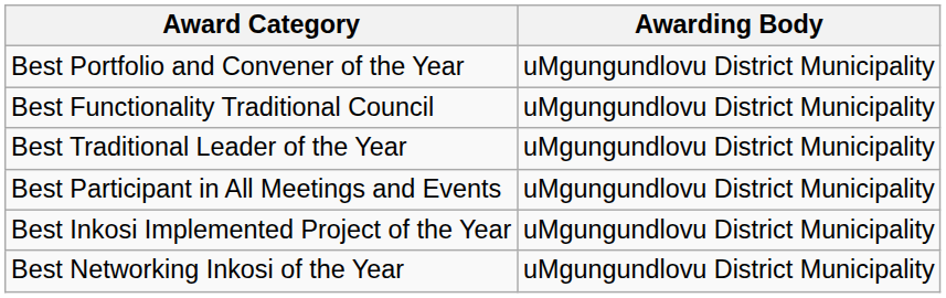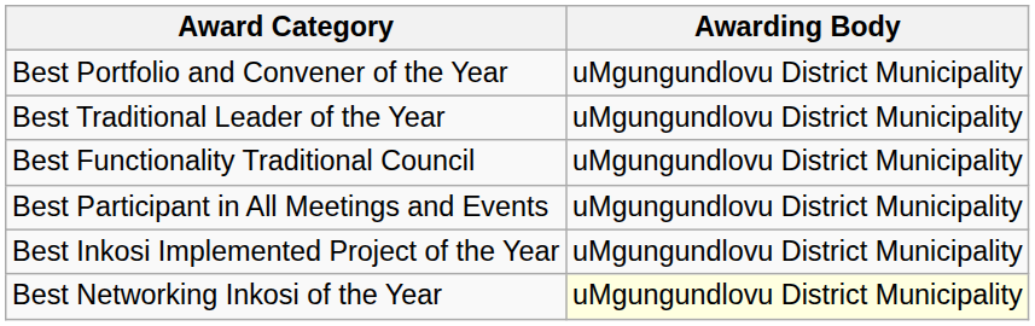rows swapped: Best Functionality Traditional Council <-> Best Traditional Leader of the Year
Best Networking Inkosi of the Year | Awarding Body: no background -> lightyellow background
